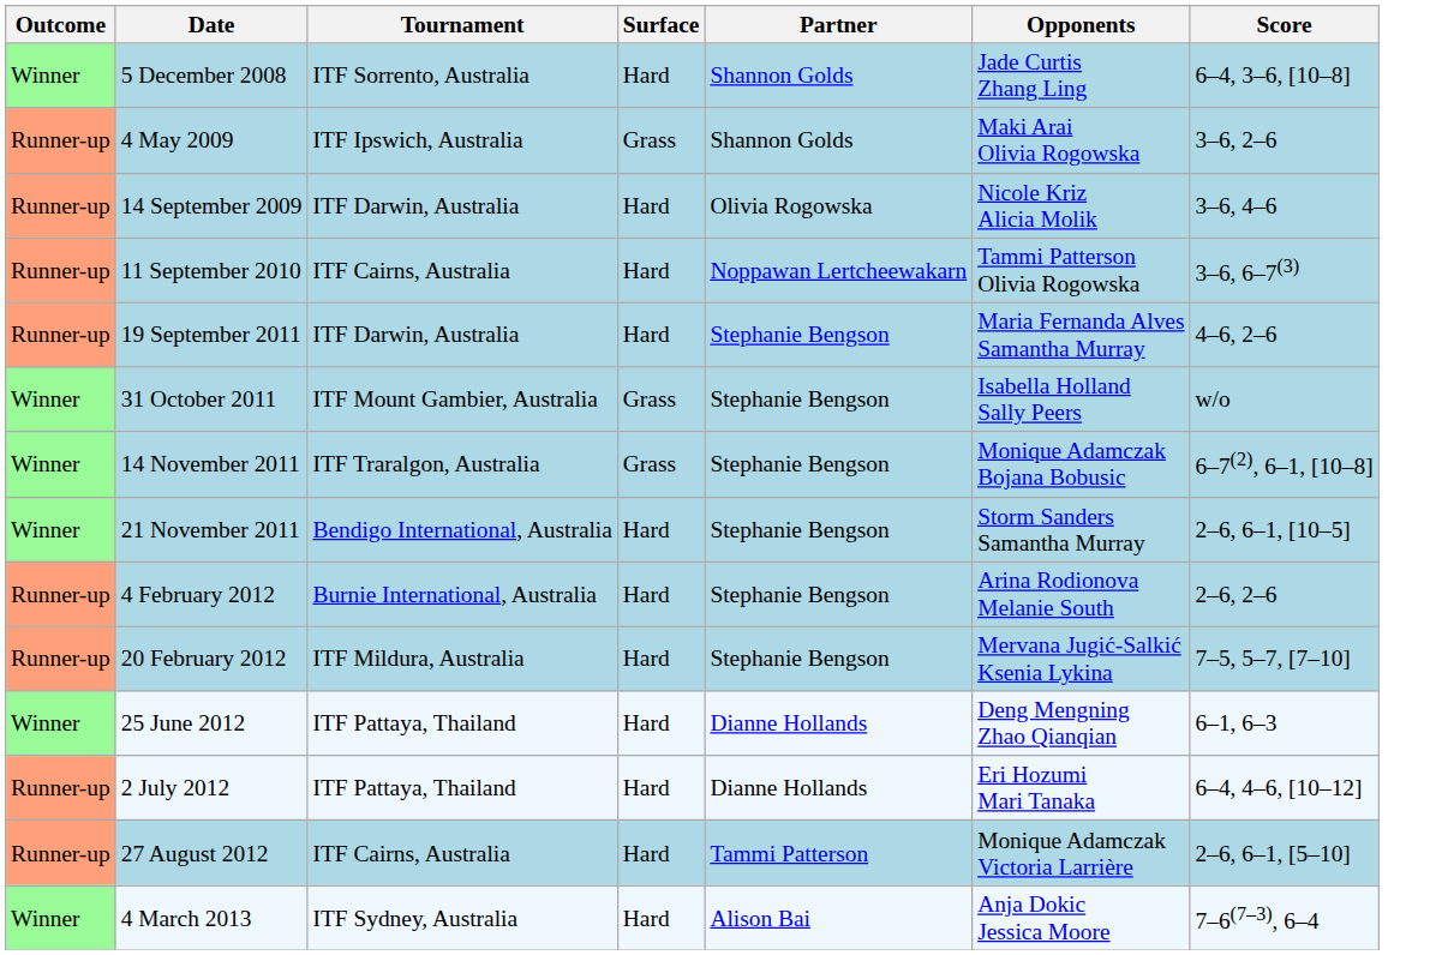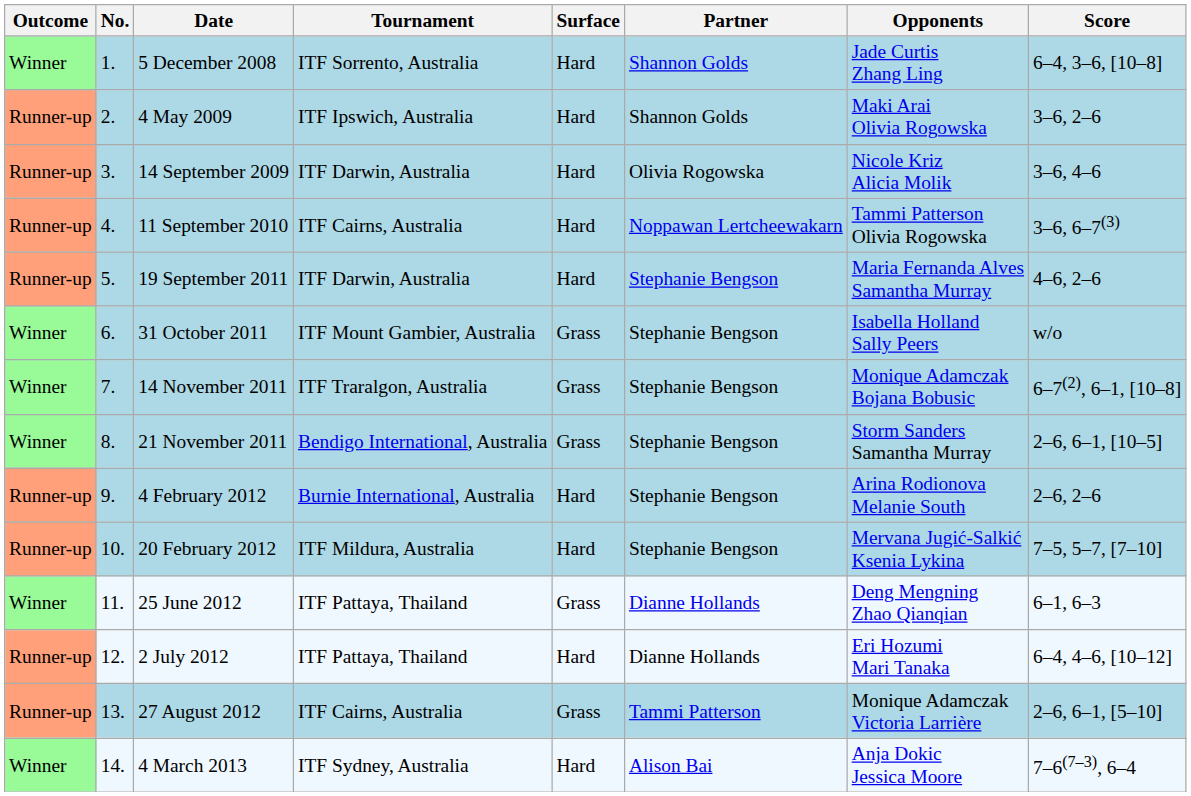+ column: No. | 1. | 2. | 3. | 4. | 5. | 6. | 7. | 8. | 9. | 10. | 11. | 12. | 13. | 14.
4 May 2009 | Surface: Grass -> Hard
21 November 2011 | Surface: Hard -> Grass
25 June 2012 | Surface: Hard -> Grass
27 August 2012 | Surface: Hard -> Grass
